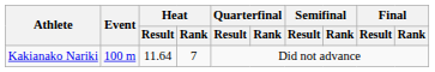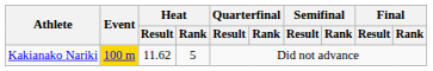Kakianako Nariki | Event: no background -> gold background
Kakianako Nariki | Heat / Result: 11.64 -> 11.62
Kakianako Nariki | Heat / Rank: 7 -> 5
